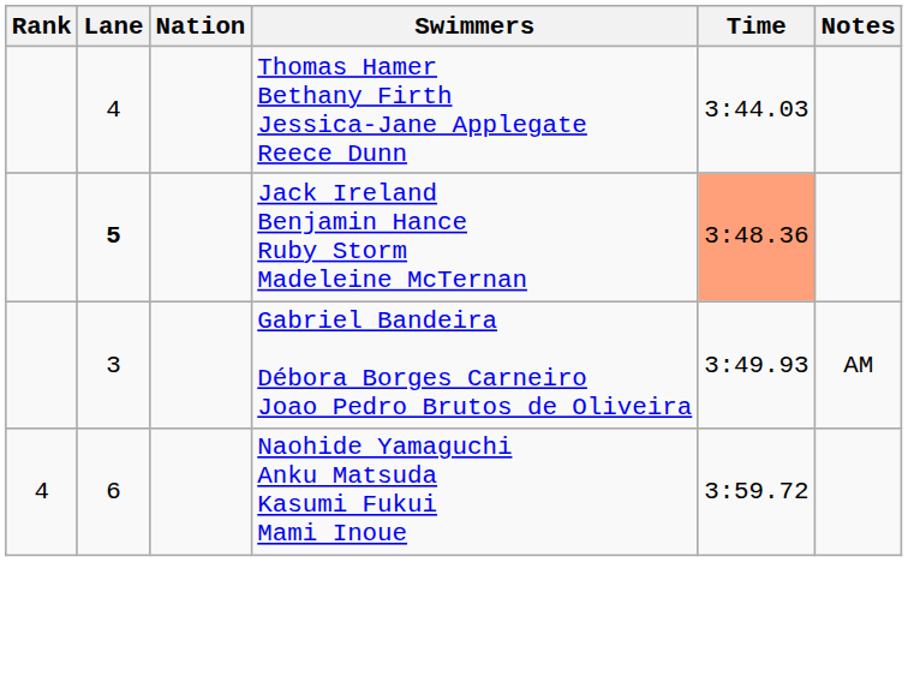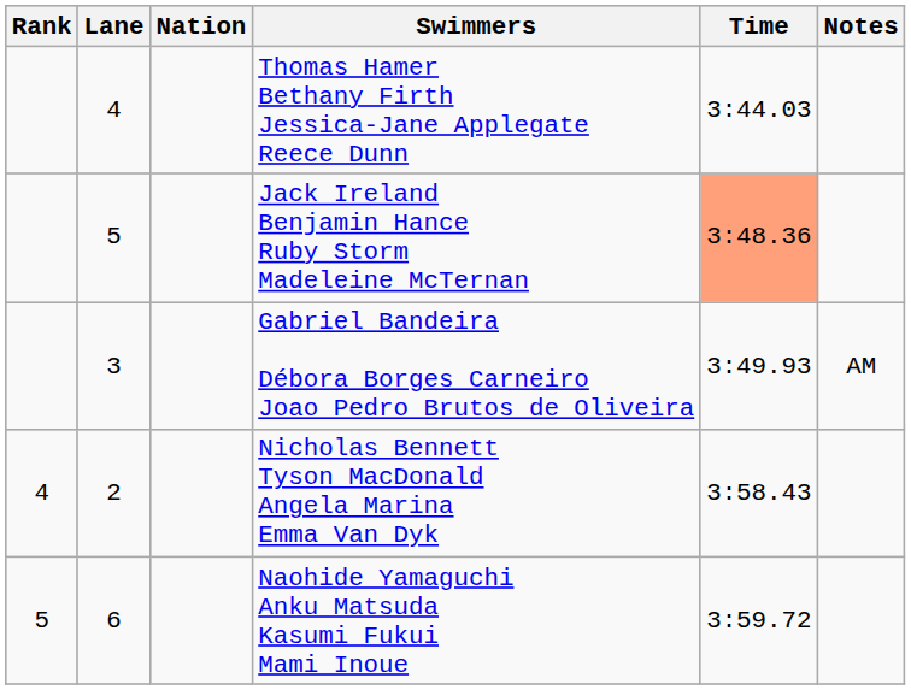Jack Ireland Benjamin Hance Ruby Storm Madeleine McTernan | Lane: bold -> normal
+ row: 4 | 2 | Nicholas Bennett Tyson MacDonald Angela Marina Emma Van Dyk | 3:58.43
Naohide Yamaguchi Anku Matsuda Kasumi Fukui Mami Inoue | Rank: 4 -> 5
